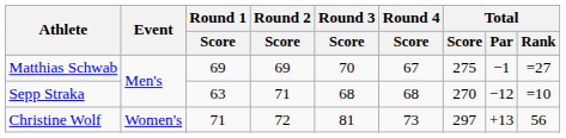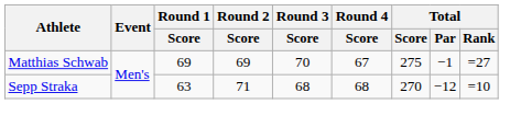- row: Christine Wolf | Women's | 71 | 72 | 81 | 73 | 297 | +13 | 56
